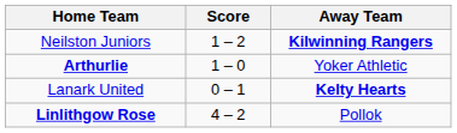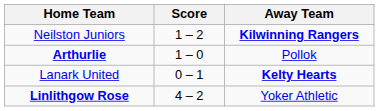Arthurlie | Away Team: Yoker Athletic -> Pollok
Linlithgow Rose | Away Team: Pollok -> Yoker Athletic
